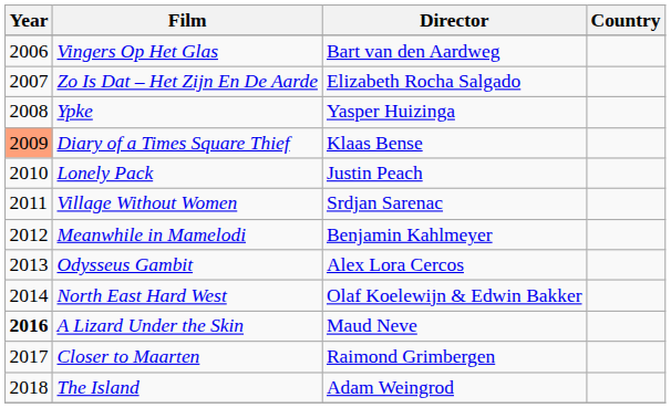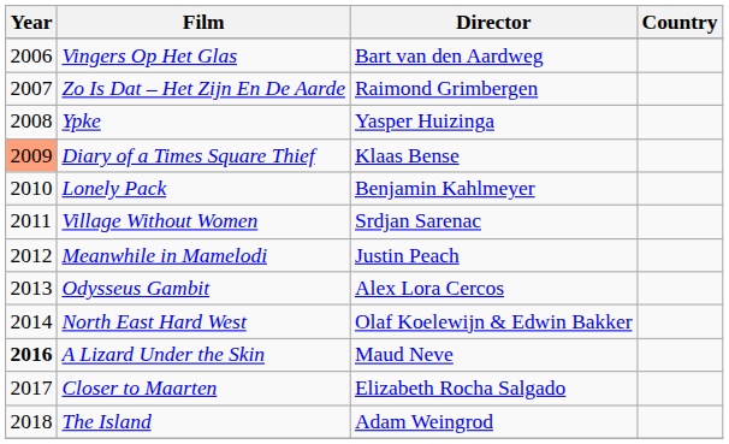Zo Is Dat – Het Zijn En De Aarde | Director: Elizabeth Rocha Salgado -> Raimond Grimbergen
Lonely Pack | Director: Justin Peach -> Benjamin Kahlmeyer
Meanwhile in Mamelodi | Director: Benjamin Kahlmeyer -> Justin Peach
Closer to Maarten | Director: Raimond Grimbergen -> Elizabeth Rocha Salgado
